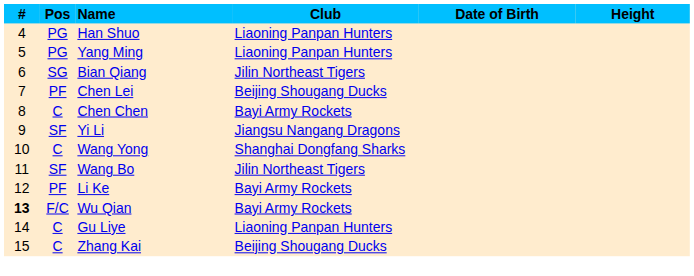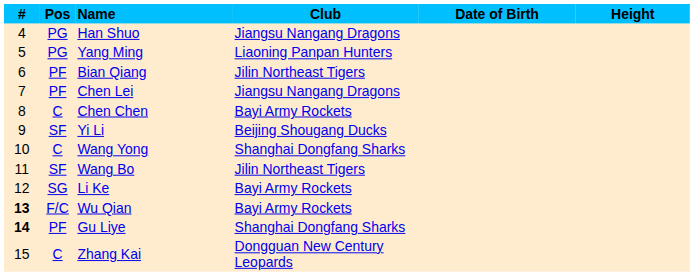Han Shuo | Club: Liaoning Panpan Hunters -> Jiangsu Nangang Dragons
Bian Qiang | Pos: SG -> PF
Chen Lei | Club: Beijing Shougang Ducks -> Jiangsu Nangang Dragons
Yi Li | Club: Jiangsu Nangang Dragons -> Beijing Shougang Ducks
Li Ke | Pos: PF -> SG
Gu Liye | #: normal -> bold
Gu Liye | Pos: C -> PF
Gu Liye | Club: Liaoning Panpan Hunters -> Shanghai Dongfang Sharks
Zhang Kai | Club: Beijing Shougang Ducks -> Dongguan New Century Leopards
